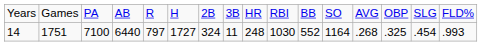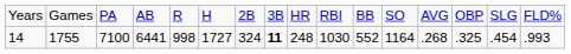14 | column 2: 1751 -> 1755
14 | column 4: 6440 -> 6441
14 | column 5: 797 -> 998
14 | column 8: normal -> bold
